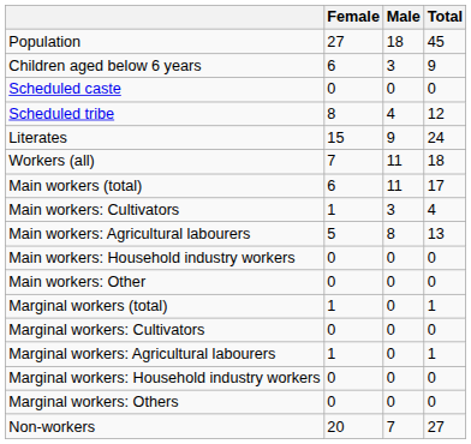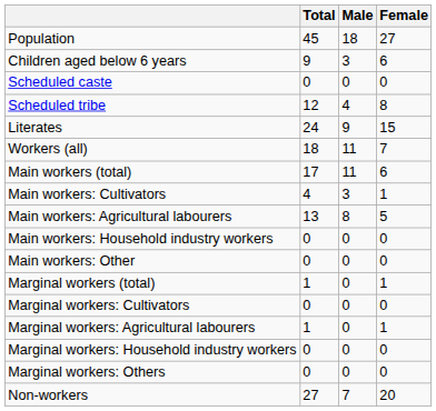columns swapped: Total <-> Female
